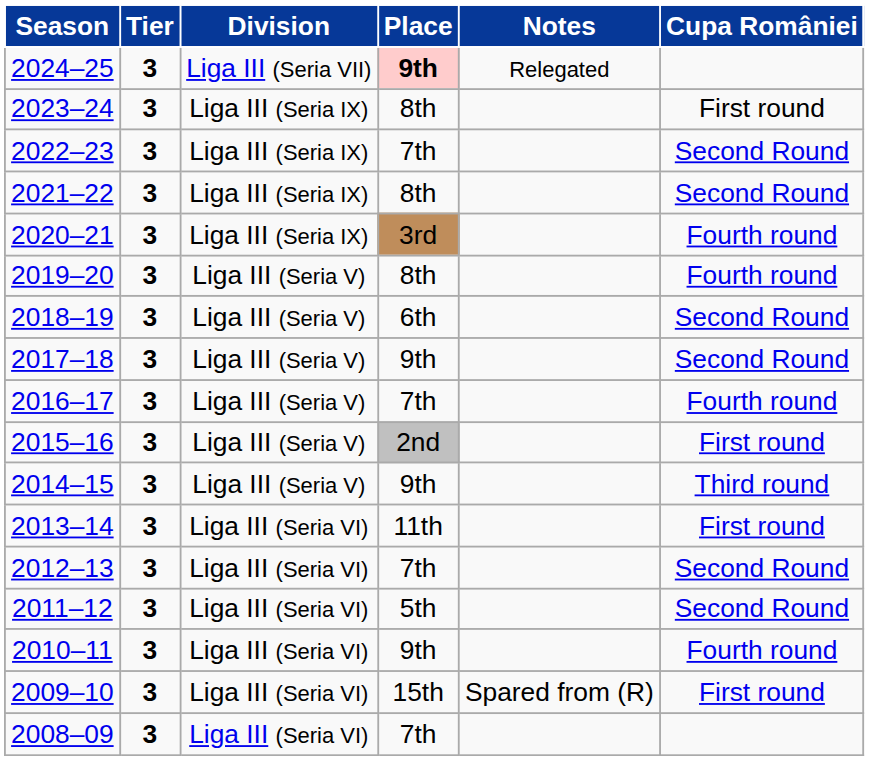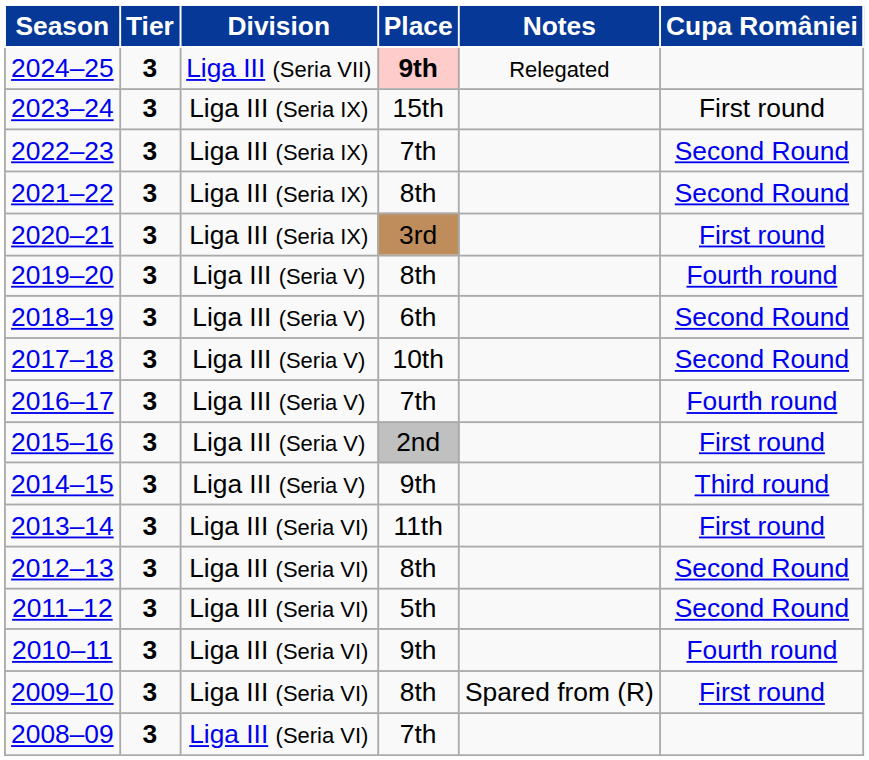2023–24 | Place: 8th -> 15th
2020–21 | Cupa României: Fourth round -> First round
2017–18 | Place: 9th -> 10th
2012–13 | Place: 7th -> 8th
2009–10 | Place: 15th -> 8th
